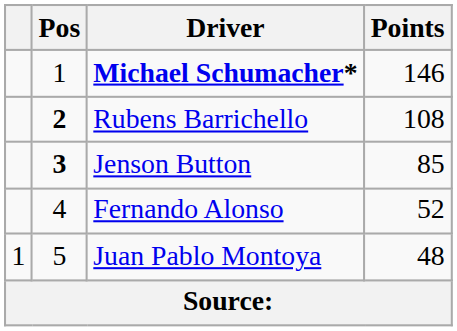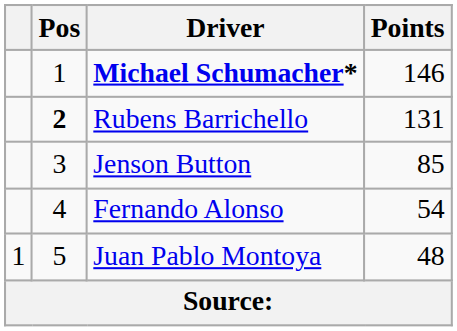Rubens Barrichello | Points: 108 -> 131
Jenson Button | Pos: bold -> normal
Fernando Alonso | Points: 52 -> 54
